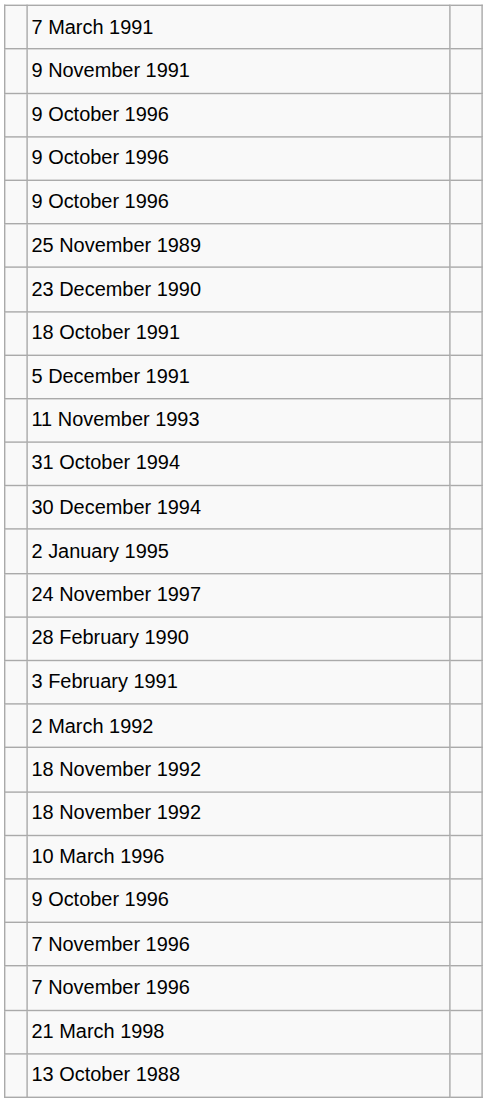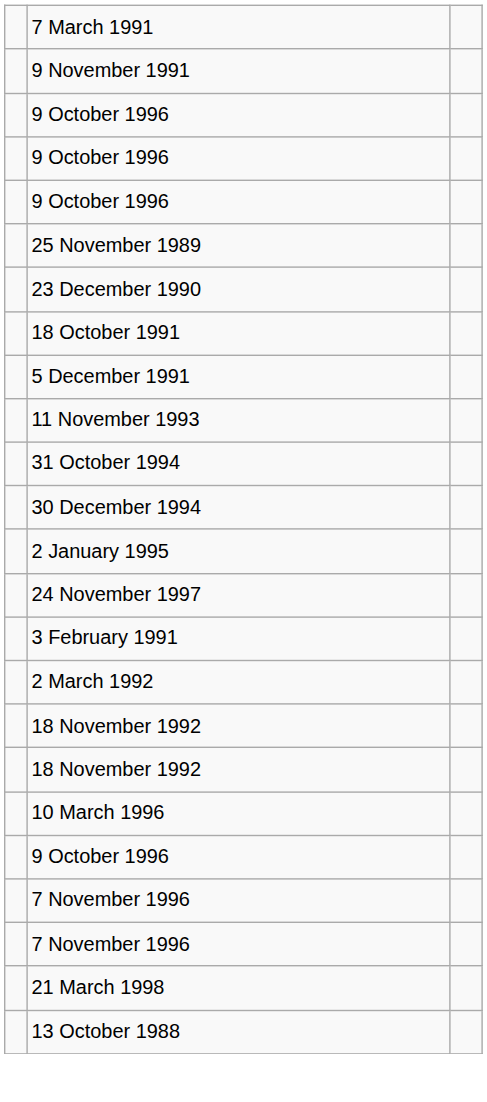- row: 28 February 1990
